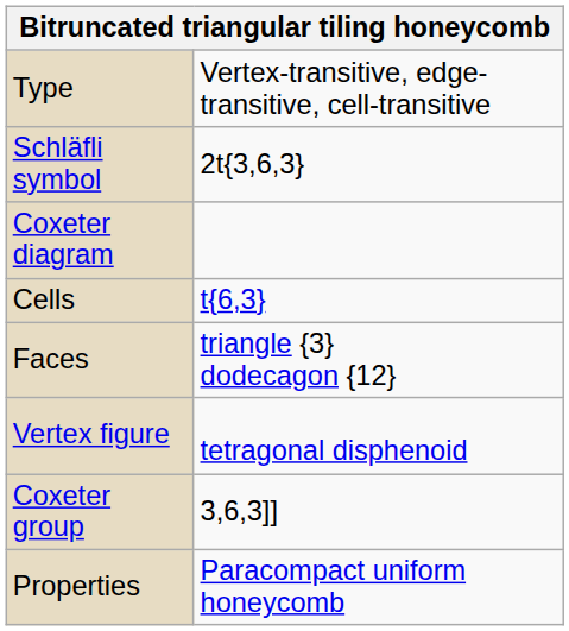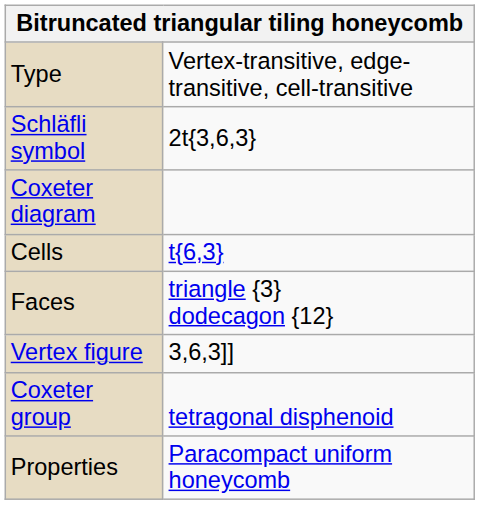Vertex figure | column 2: tetragonal disphenoid -> 3,6,3]]
Coxeter group | column 2: 3,6,3]] -> tetragonal disphenoid
